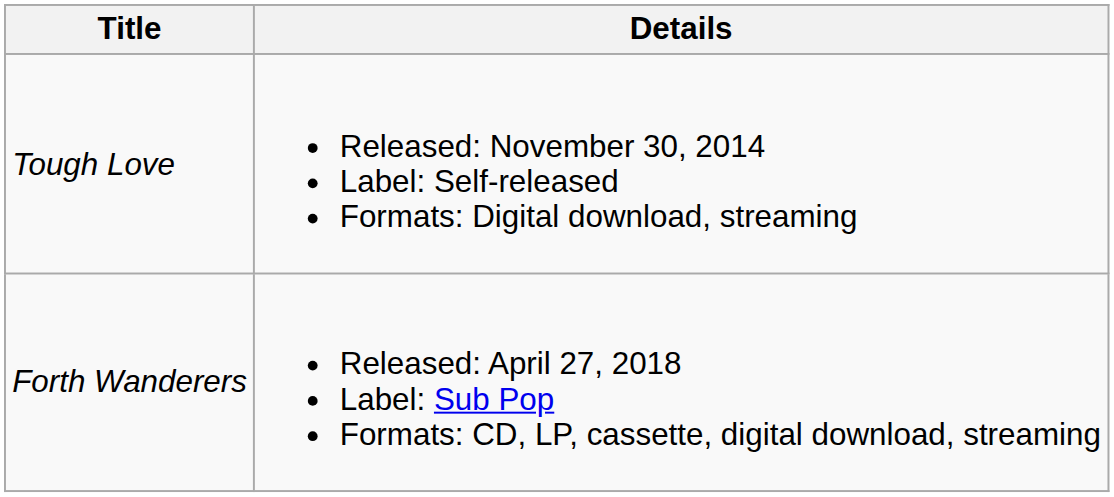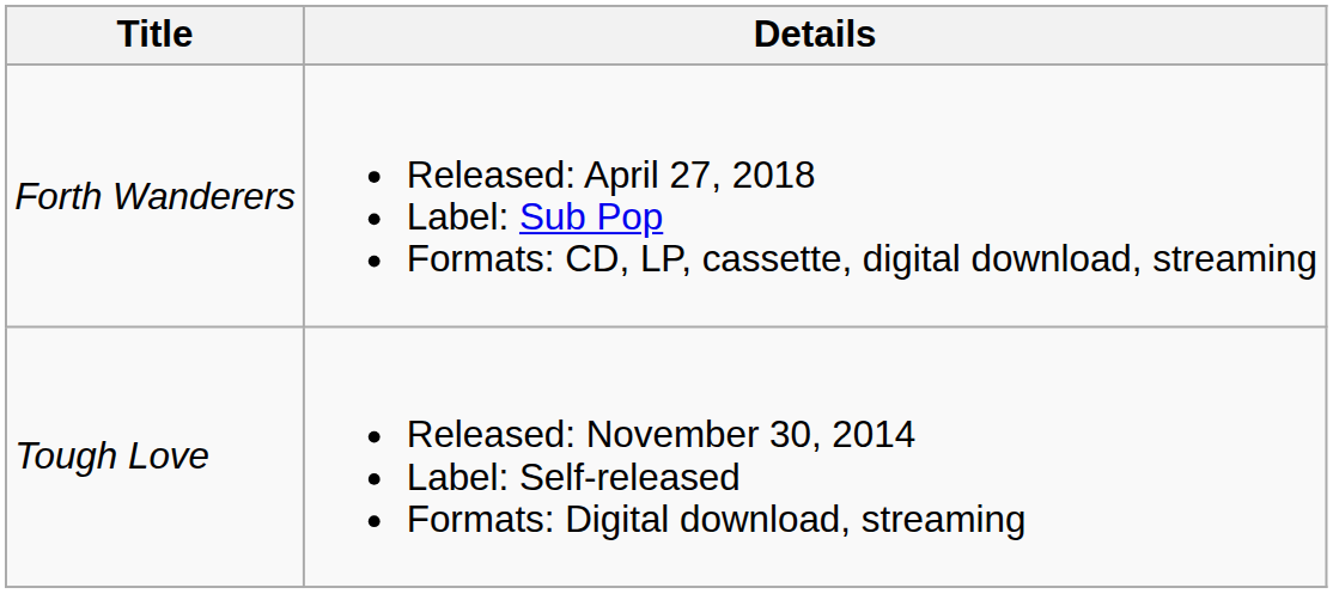rows swapped: Tough Love <-> Forth Wanderers
